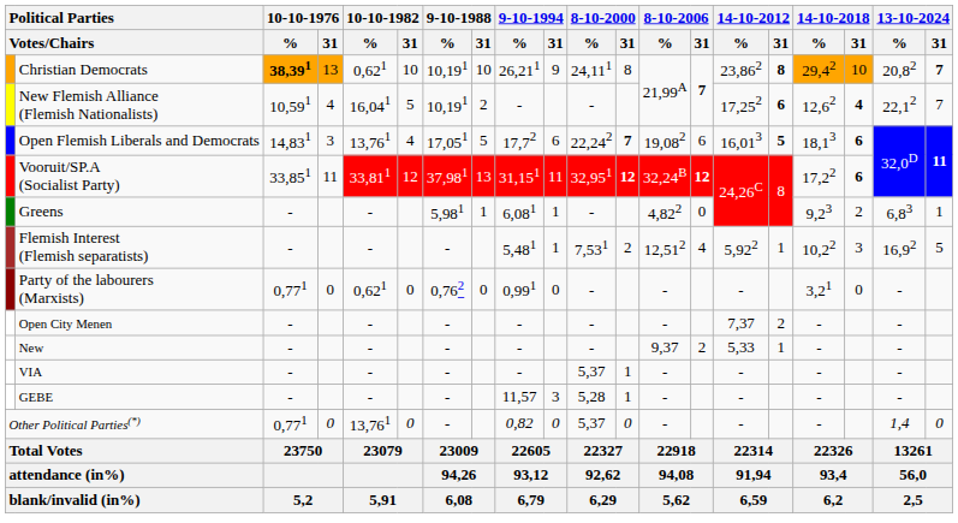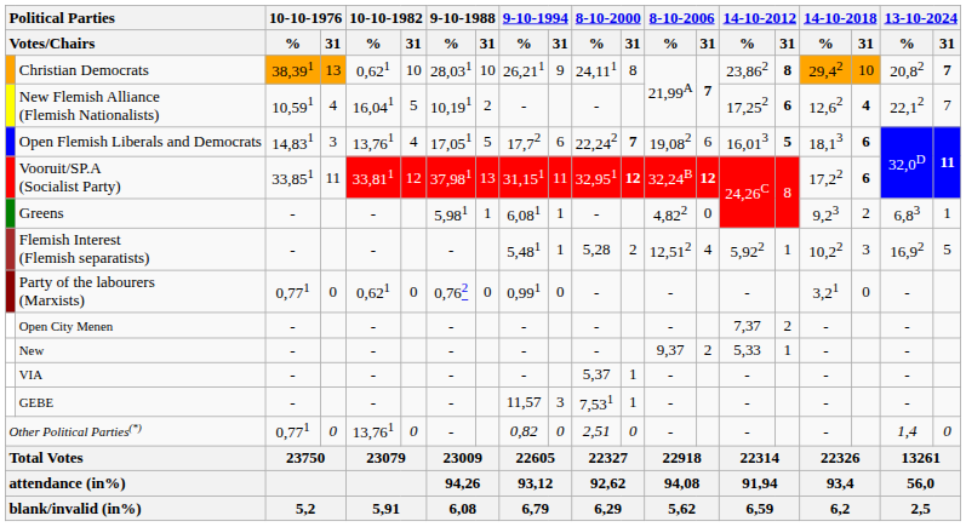Christian Democrats | 10-10-1976 / %: bold -> normal
Christian Democrats | 9-10-1988 / %: 10,191 -> 28,031
Flemish Interest (Flemish separatists) | 8-10-2000 / %: 7,531 -> 5,28
GEBE | 8-10-2000 / %: 5,28 -> 7,531
Other Political Parties(*) | 8-10-2000 / %: 5,37 -> 2,51
